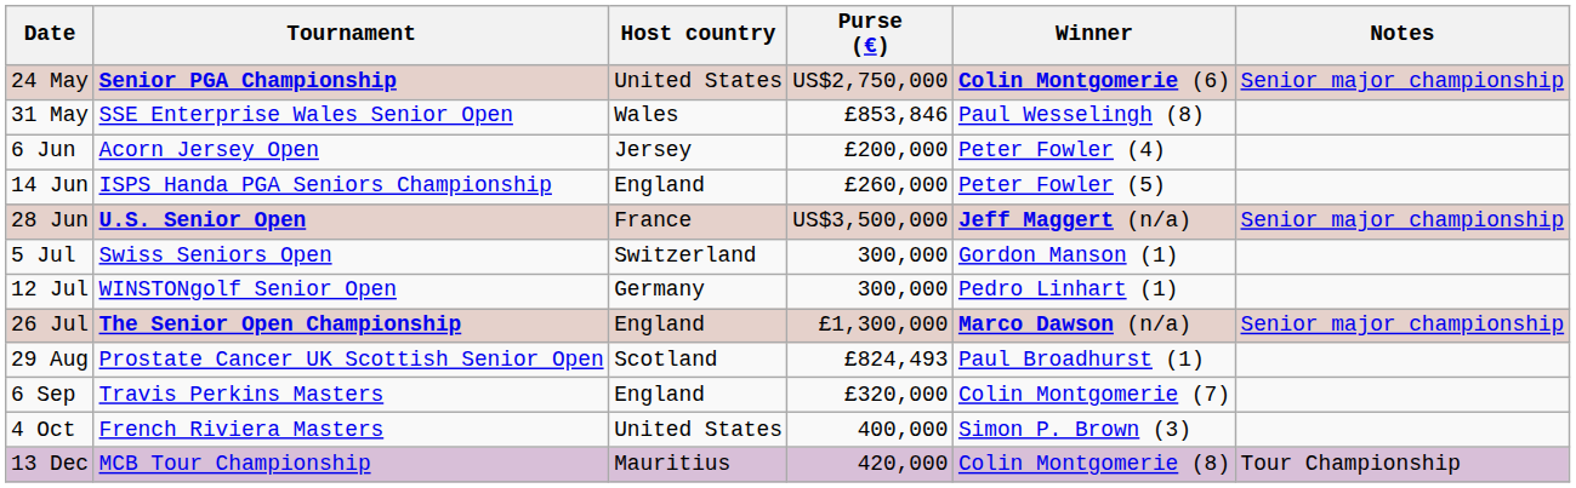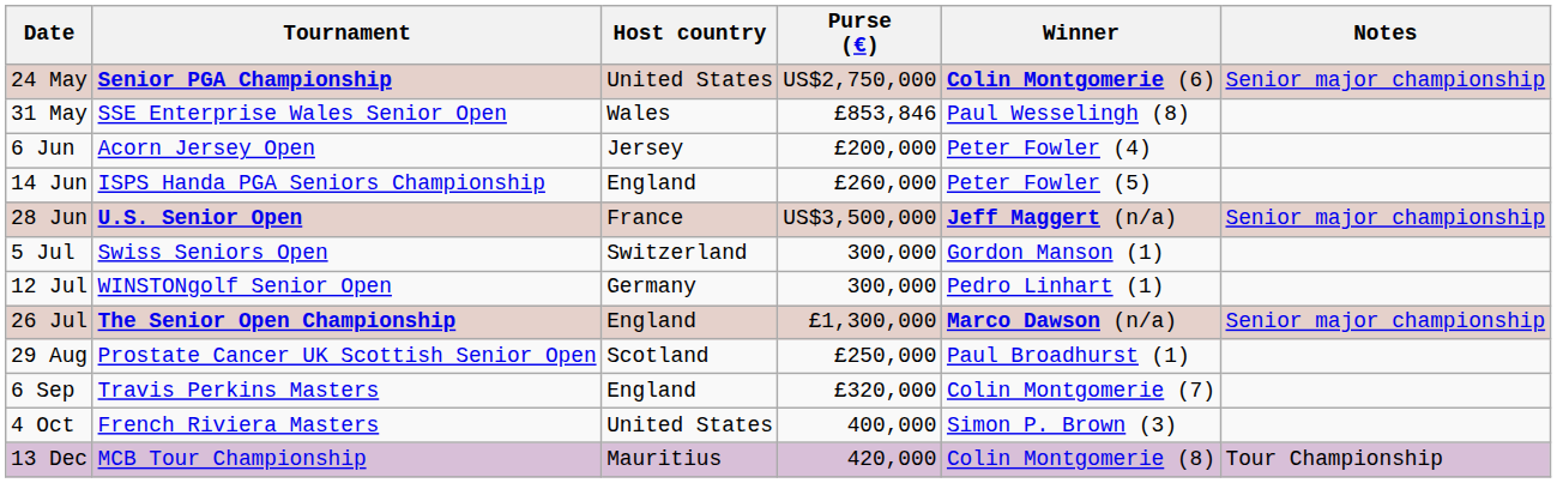29 Aug | Purse (€): £824,493 -> £250,000
